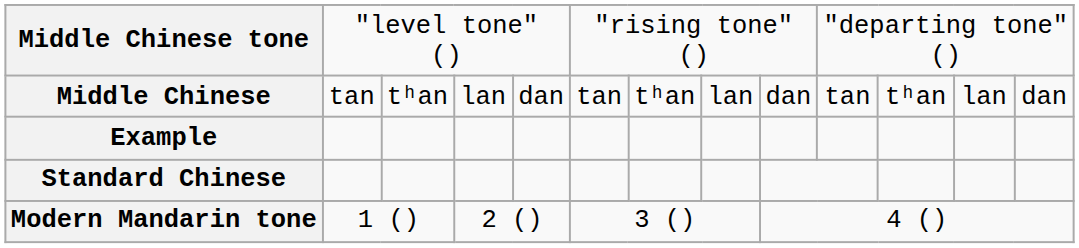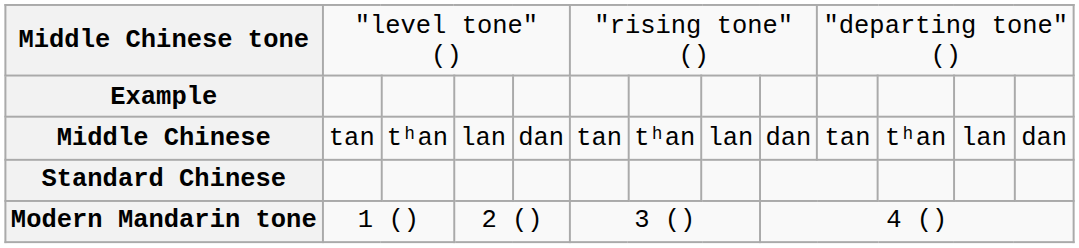rows swapped: Example <-> Middle Chinese
